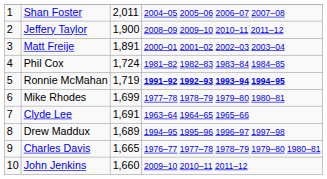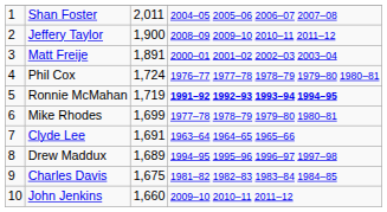Phil Cox | column 4: 1981–82 1982–83 1983–84 1984–85 -> 1976–77 1977–78 1978–79 1979–80 1980–81
Charles Davis | column 3: 1,665 -> 1,675
Charles Davis | column 4: 1976–77 1977–78 1978–79 1979–80 1980–81 -> 1981–82 1982–83 1983–84 1984–85
